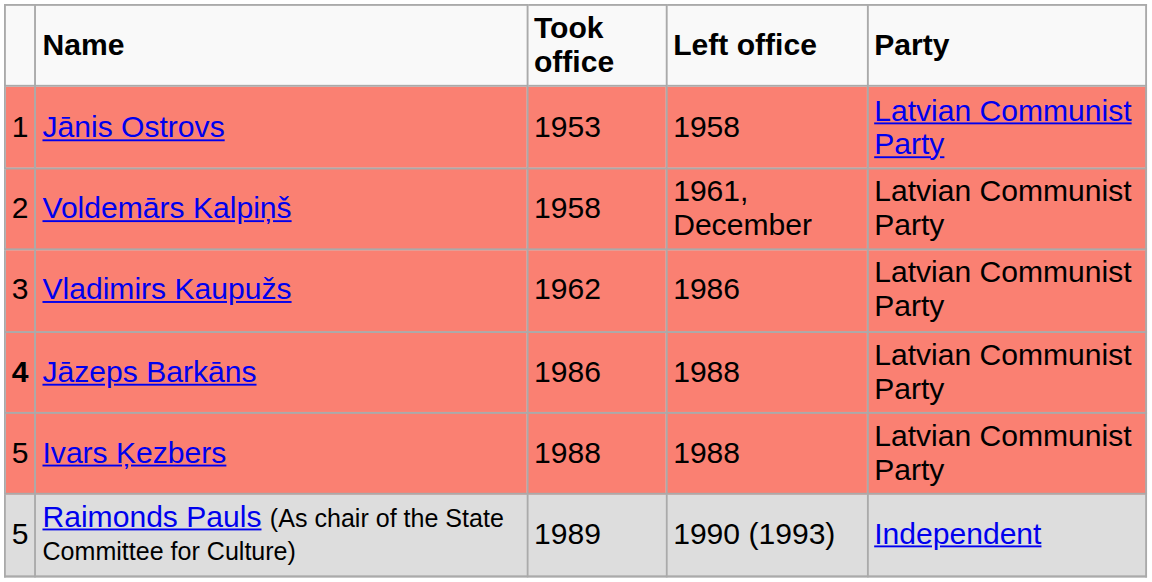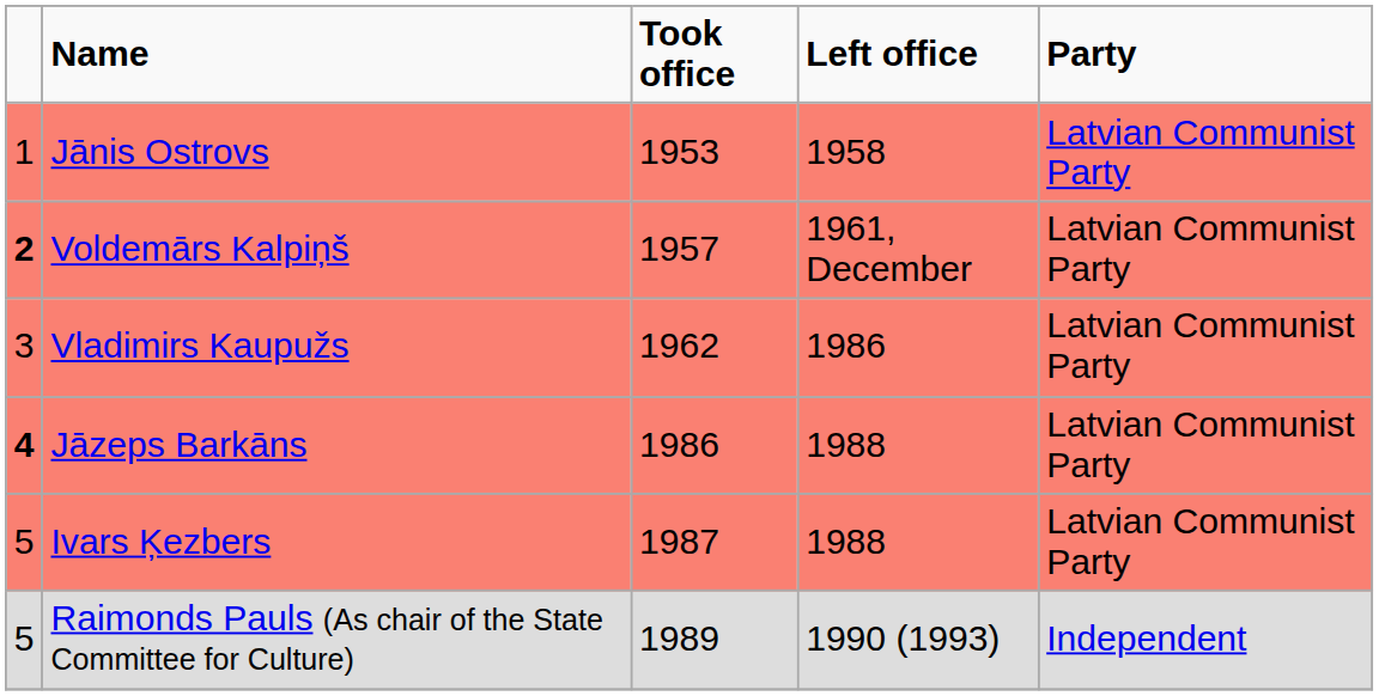Voldemārs Kalpiņš | column 1: normal -> bold
Voldemārs Kalpiņš | Took office: 1958 -> 1957
Ivars Ķezbers | Took office: 1988 -> 1987
